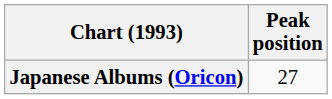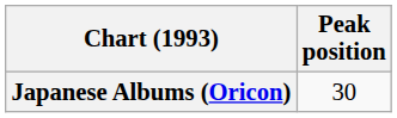Japanese Albums (Oricon) | Peak position: 27 -> 30
